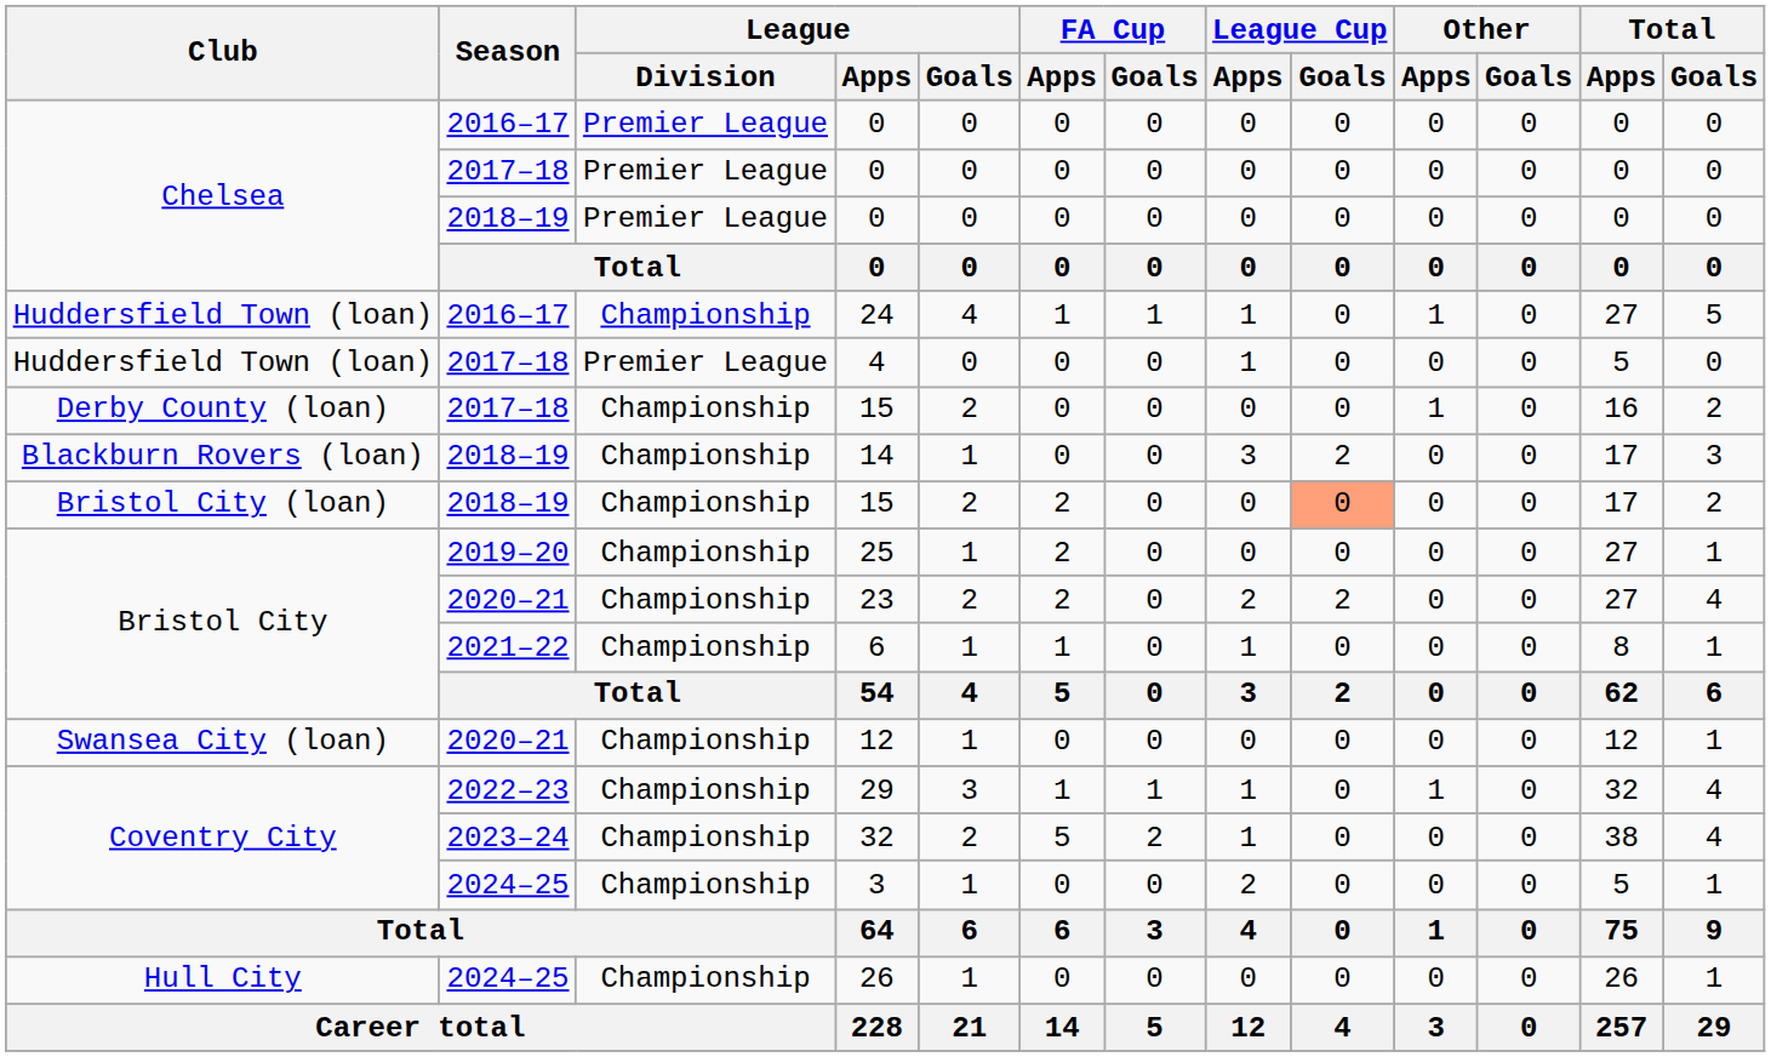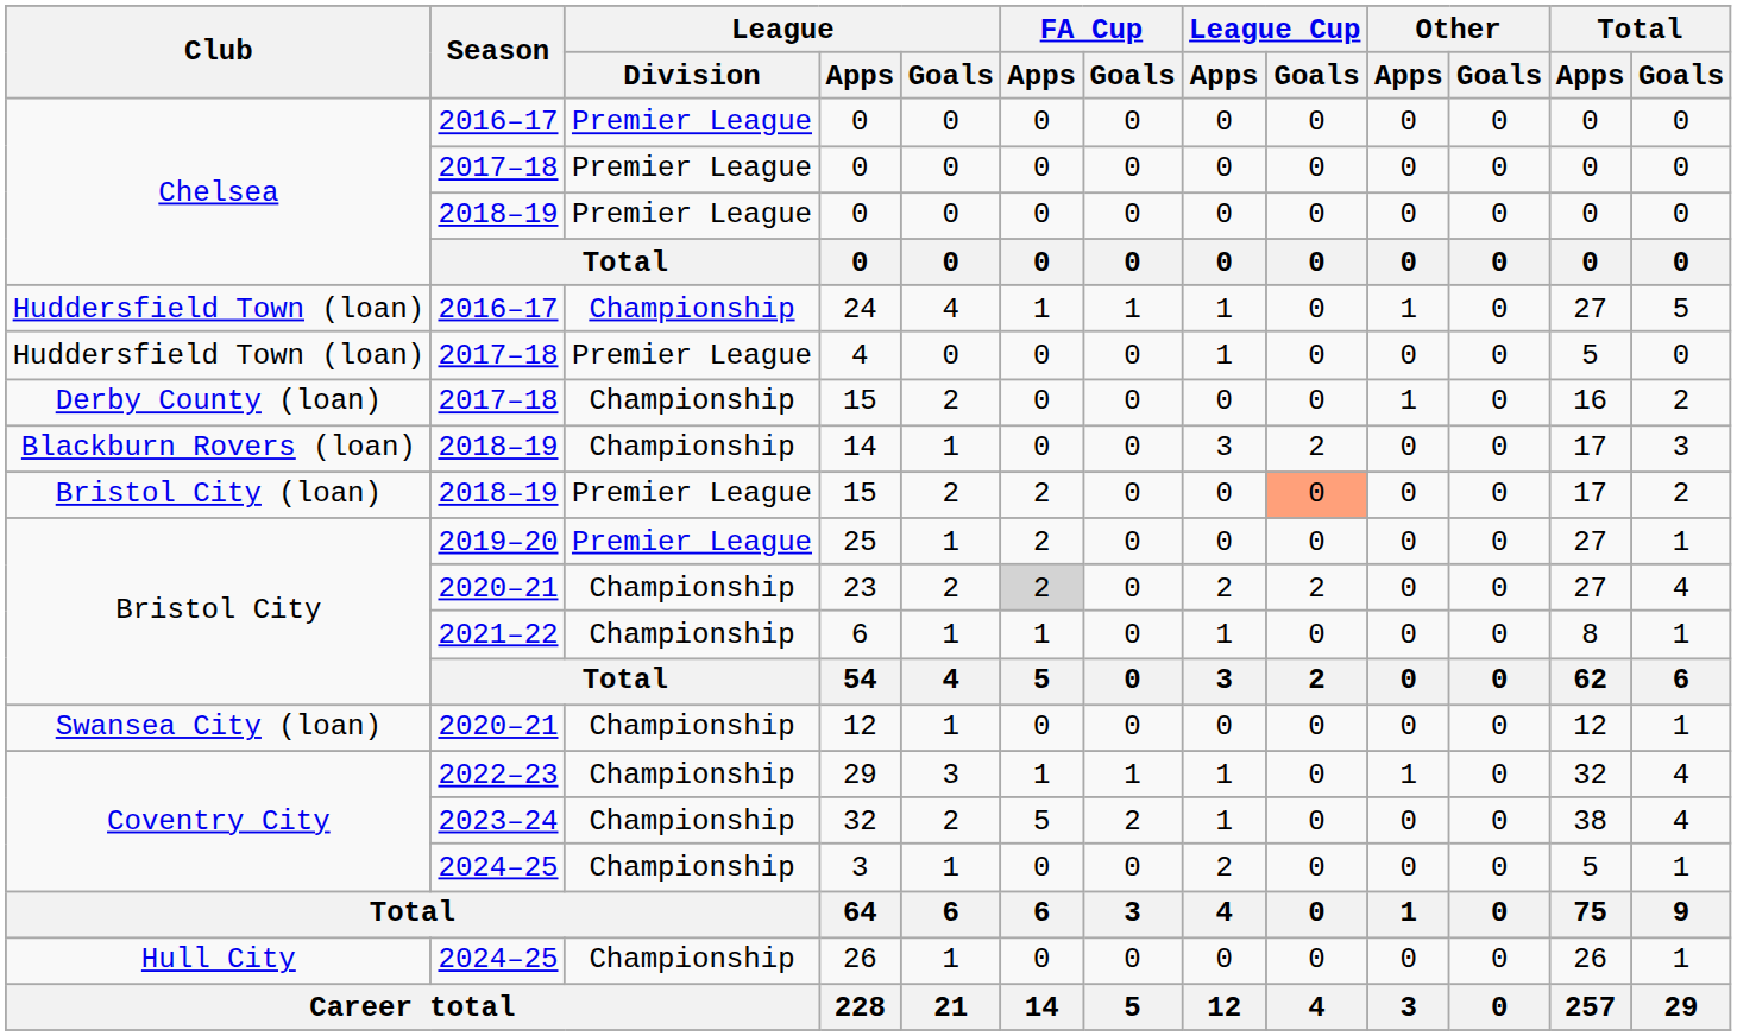2018–19 / 15 | League / Division: Championship -> Premier League
25 | League / Division: Championship -> Premier League
23 | FA Cup / Apps: no background -> lightgrey background
